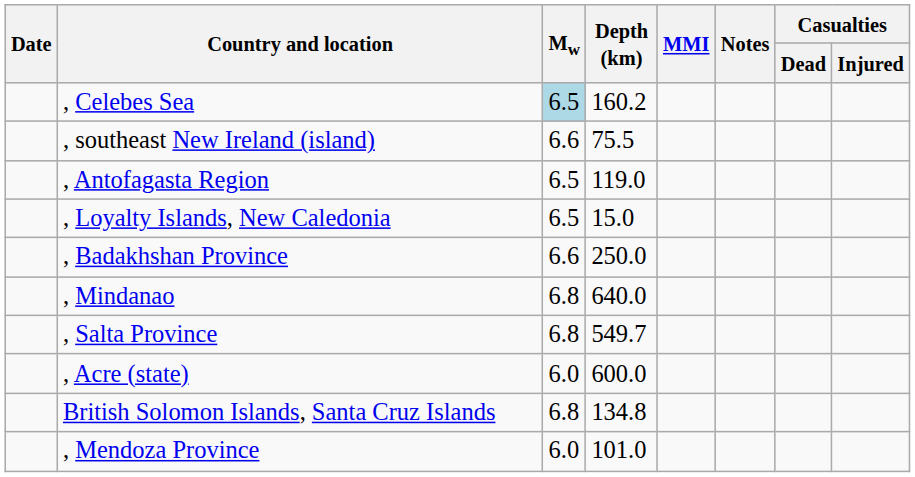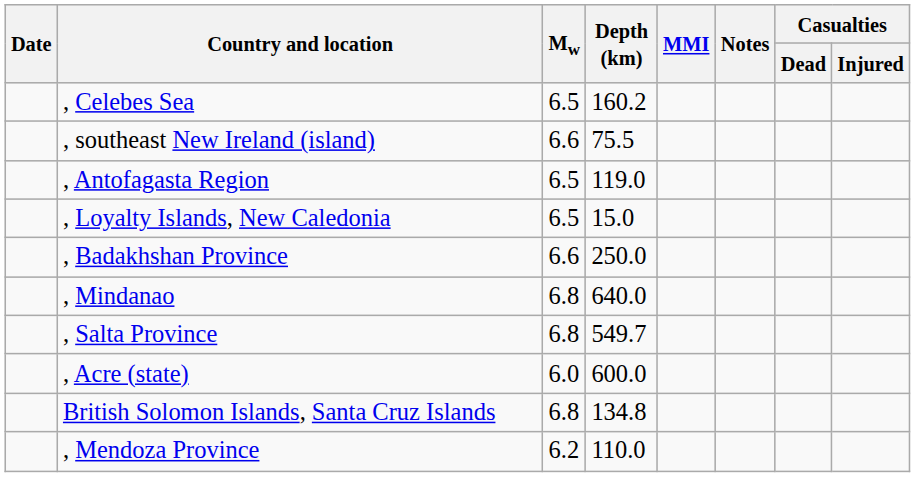, Celebes Sea | Mw: lightblue background -> no background
, Mendoza Province | Mw: 6.0 -> 6.2
, Mendoza Province | Depth (km): 101.0 -> 110.0
